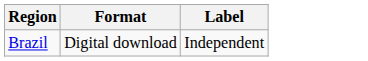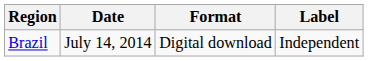+ column: Date | July 14, 2014
